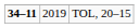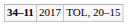TOL, 20–15 | column 2: 2019 -> 2017
